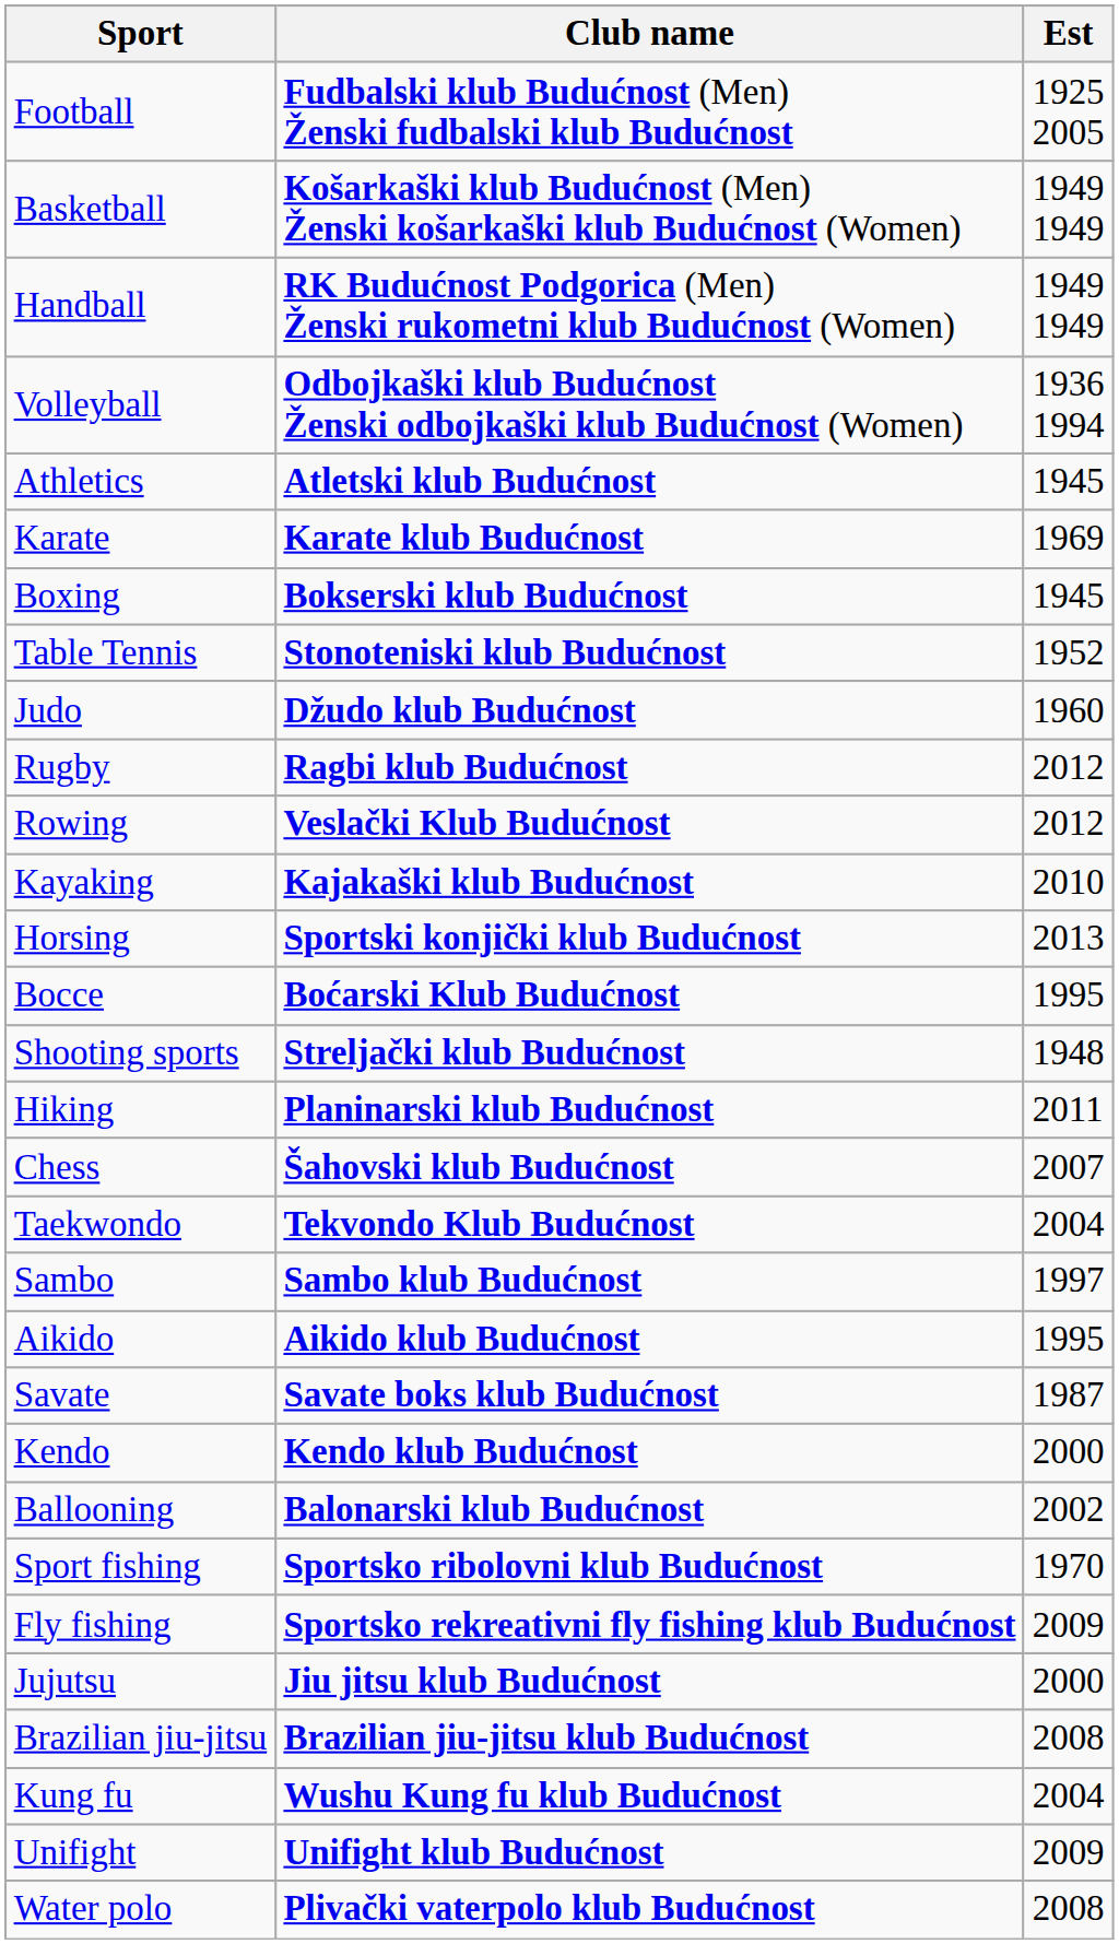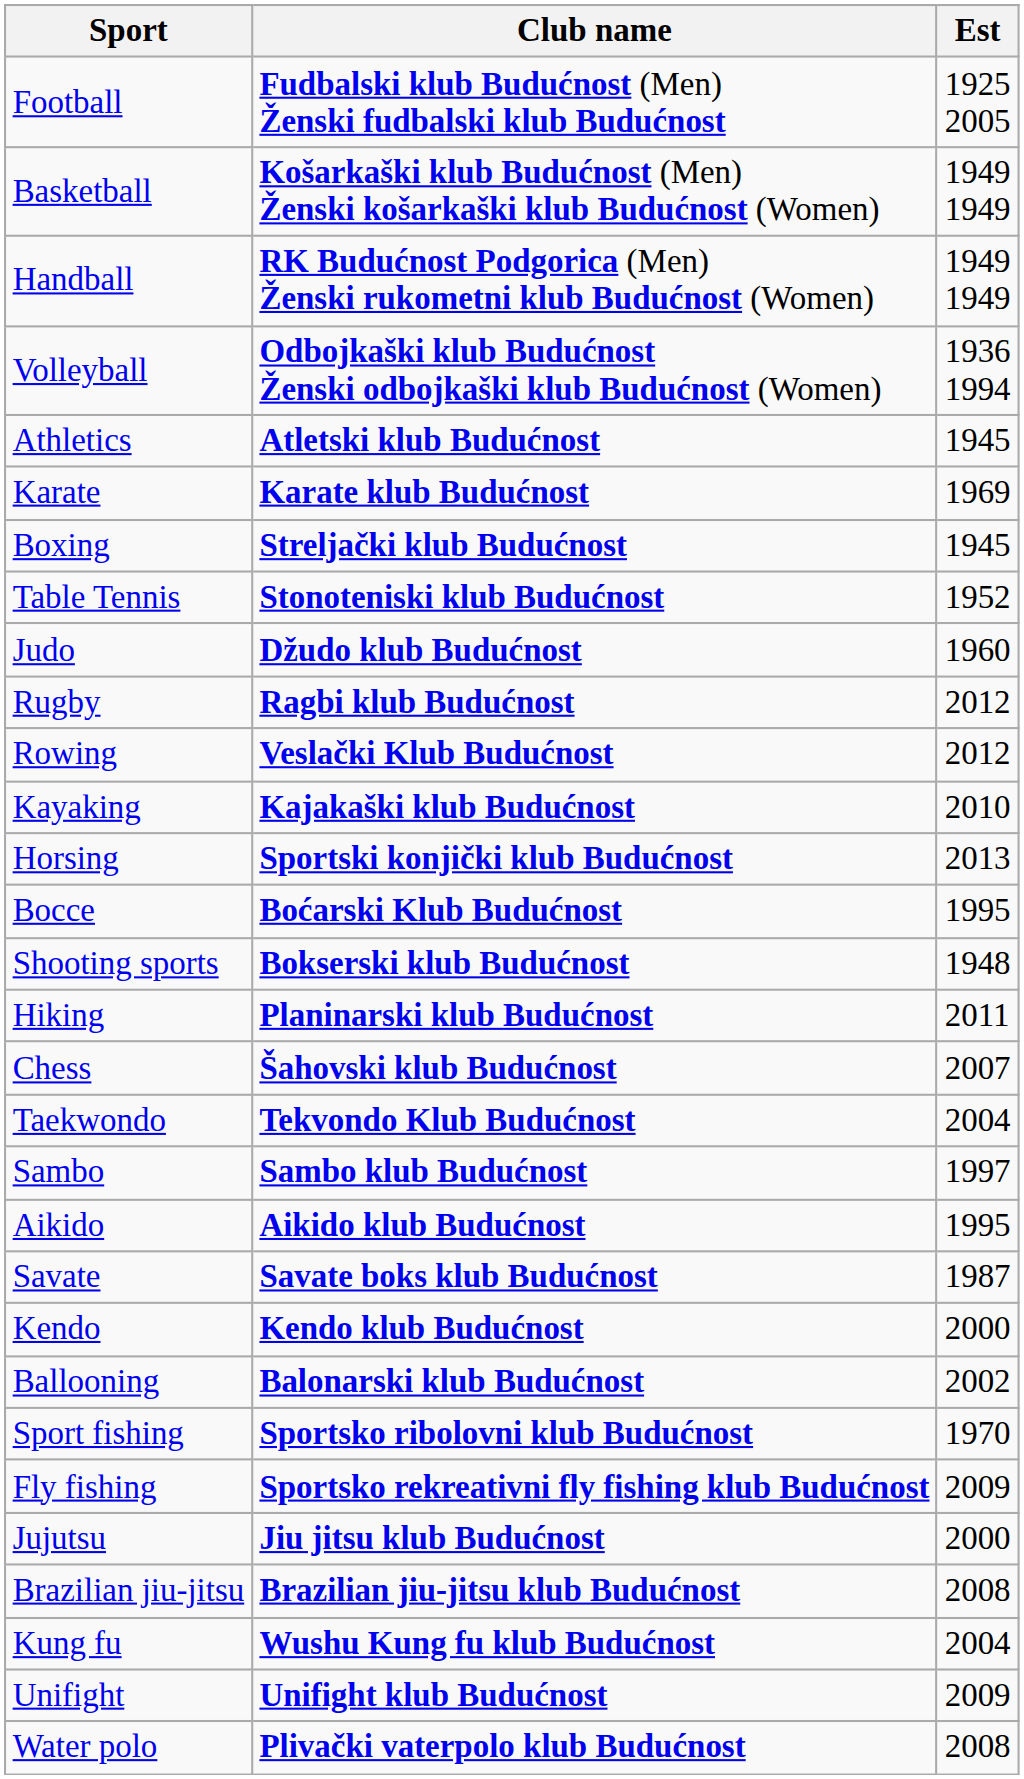Boxing | Club name: Bokserski klub Budućnost -> Streljački klub Budućnost
Shooting sports | Club name: Streljački klub Budućnost -> Bokserski klub Budućnost
